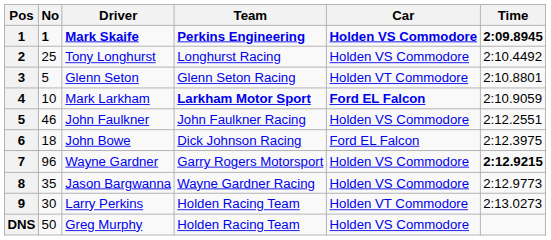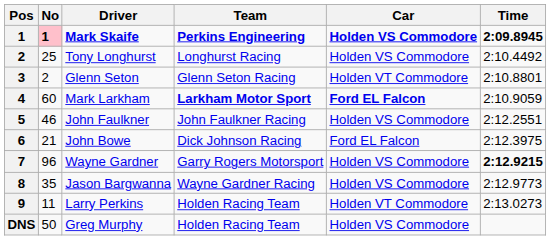Mark Skaife | No: no background -> pink background
Glenn Seton | No: 5 -> 2
Mark Larkham | No: 10 -> 60
John Bowe | No: 18 -> 21
Larry Perkins | No: 30 -> 11
